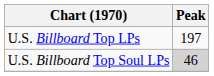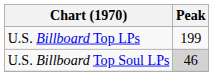U.S. Billboard Top LPs | Peak: 197 -> 199
